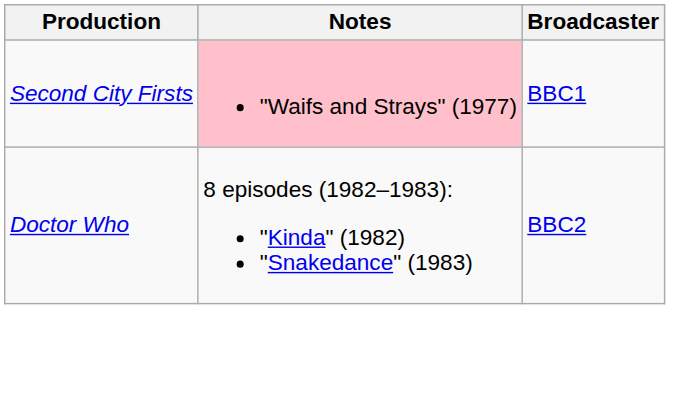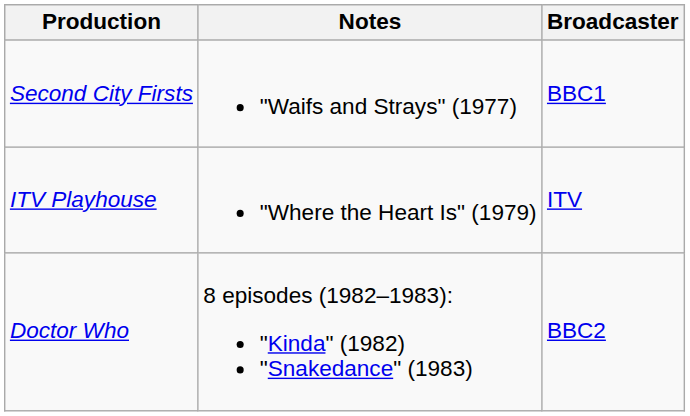Second City Firsts | Notes: pink background -> no background
+ row: ITV Playhouse | "Where the Heart Is" (1979) | ITV
